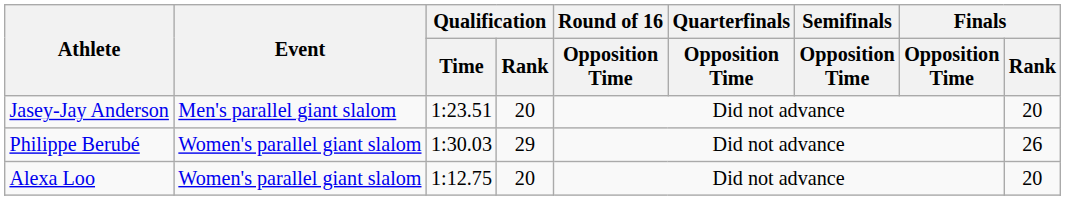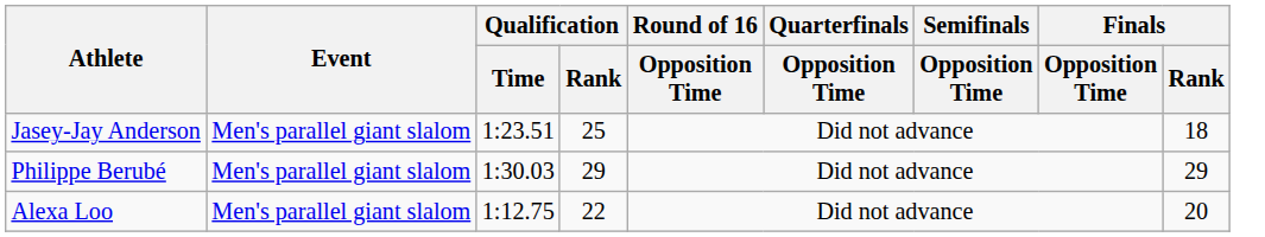Jasey-Jay Anderson | Qualification / Rank: 20 -> 25
Jasey-Jay Anderson | Finals / Rank: 20 -> 18
Philippe Berubé | Event: Women's parallel giant slalom -> Men's parallel giant slalom
Philippe Berubé | Finals / Rank: 26 -> 29
Alexa Loo | Event: Women's parallel giant slalom -> Men's parallel giant slalom
Alexa Loo | Qualification / Rank: 20 -> 22
